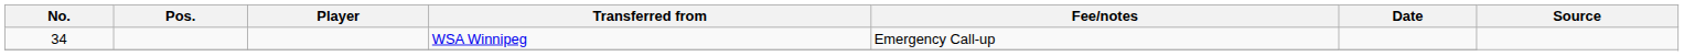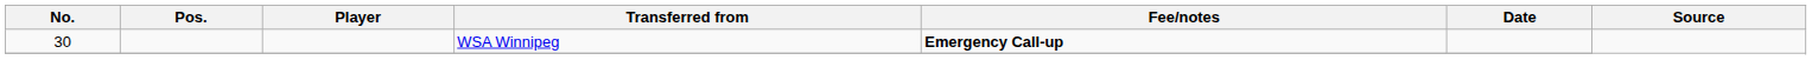WSA Winnipeg | No.: 34 -> 30
WSA Winnipeg | Fee/notes: normal -> bold
